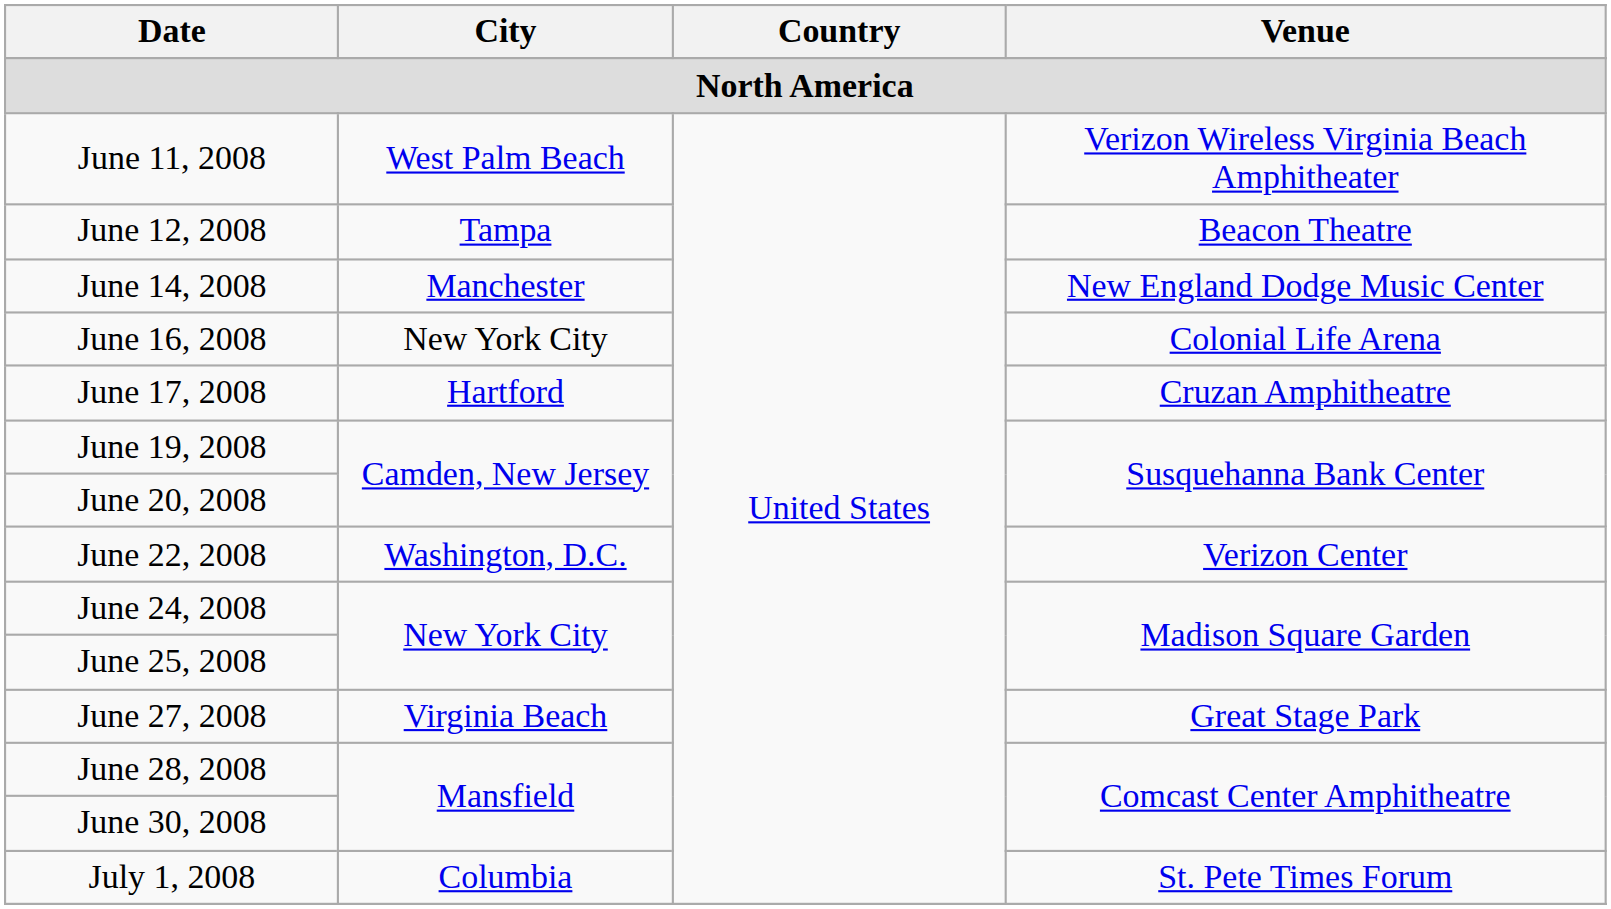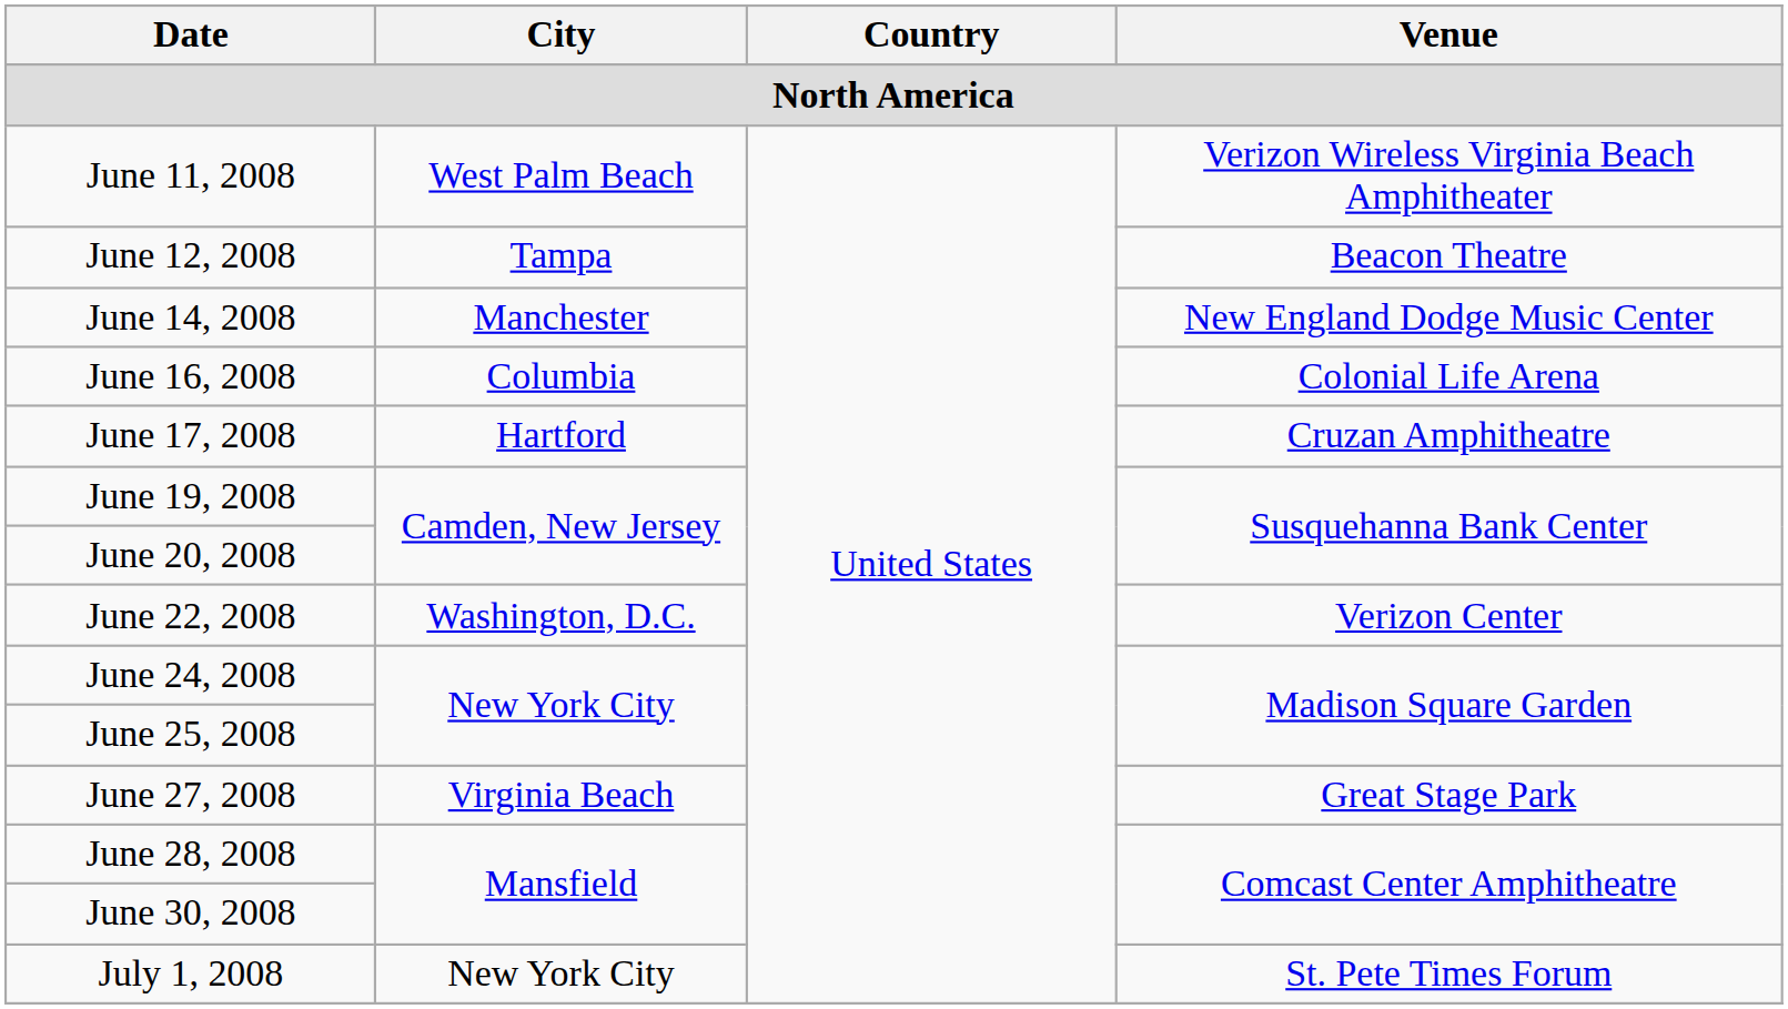June 16, 2008 | City: New York City -> Columbia
July 1, 2008 | City: Columbia -> New York City
